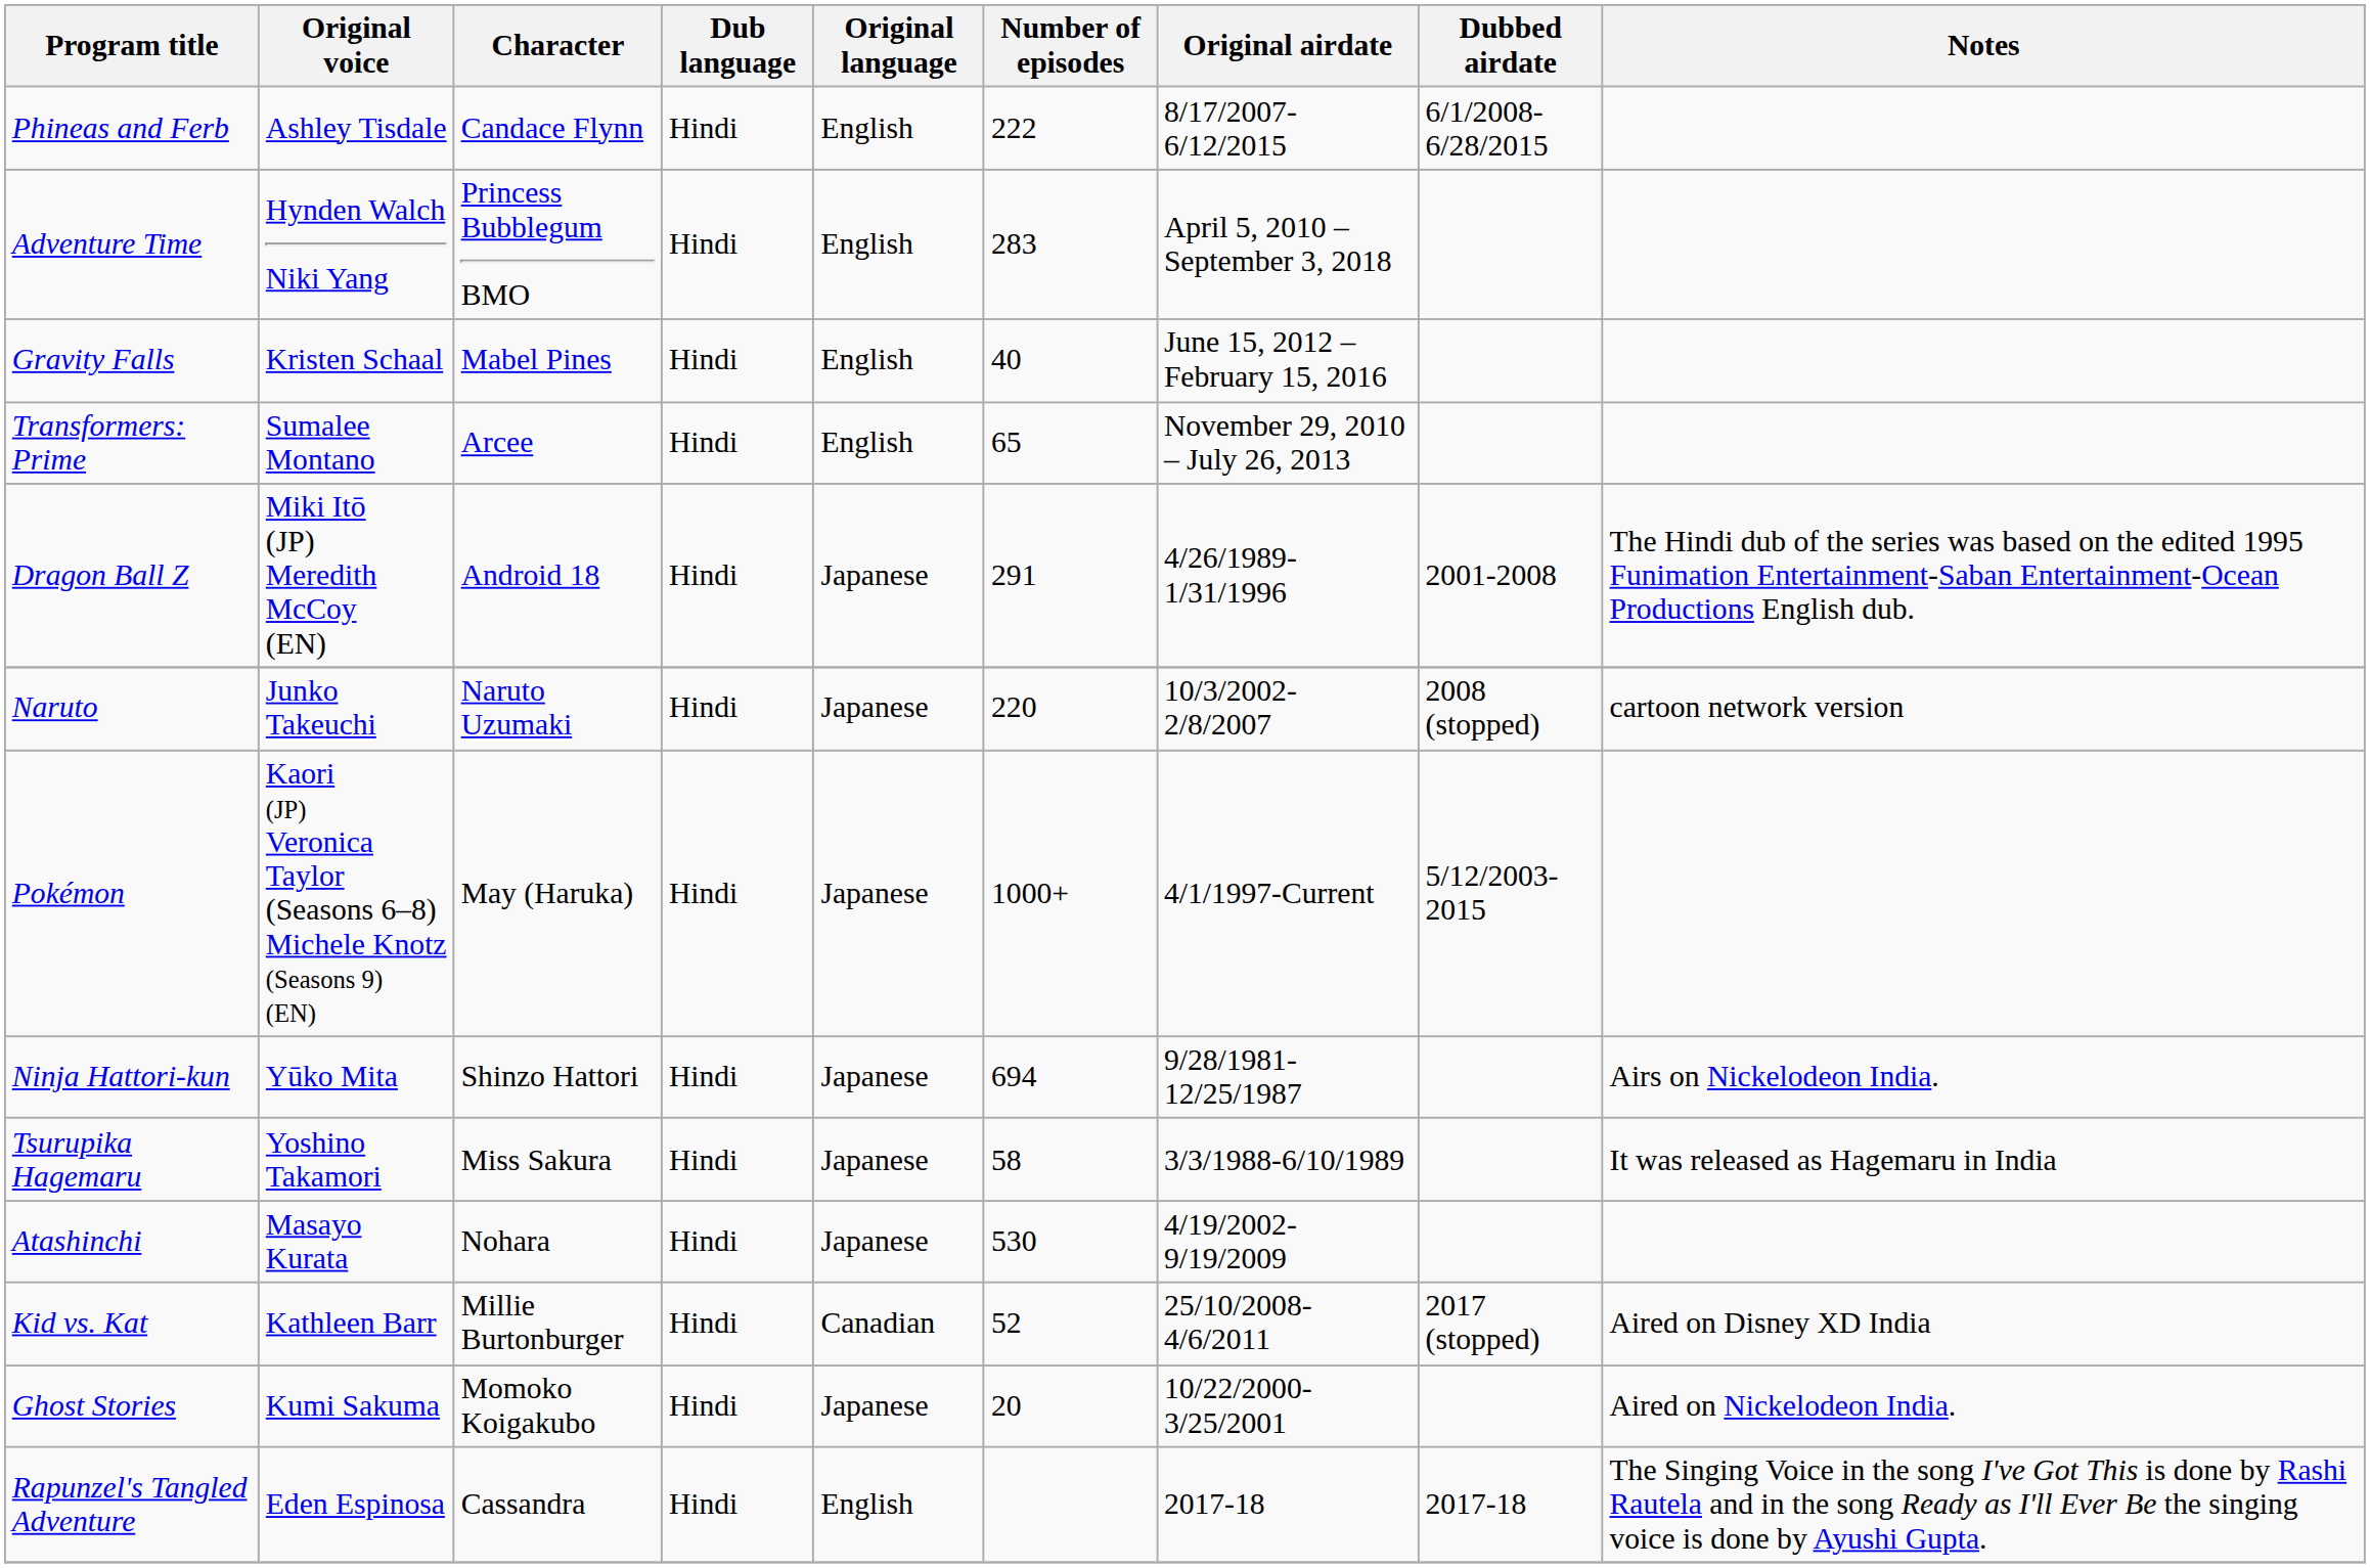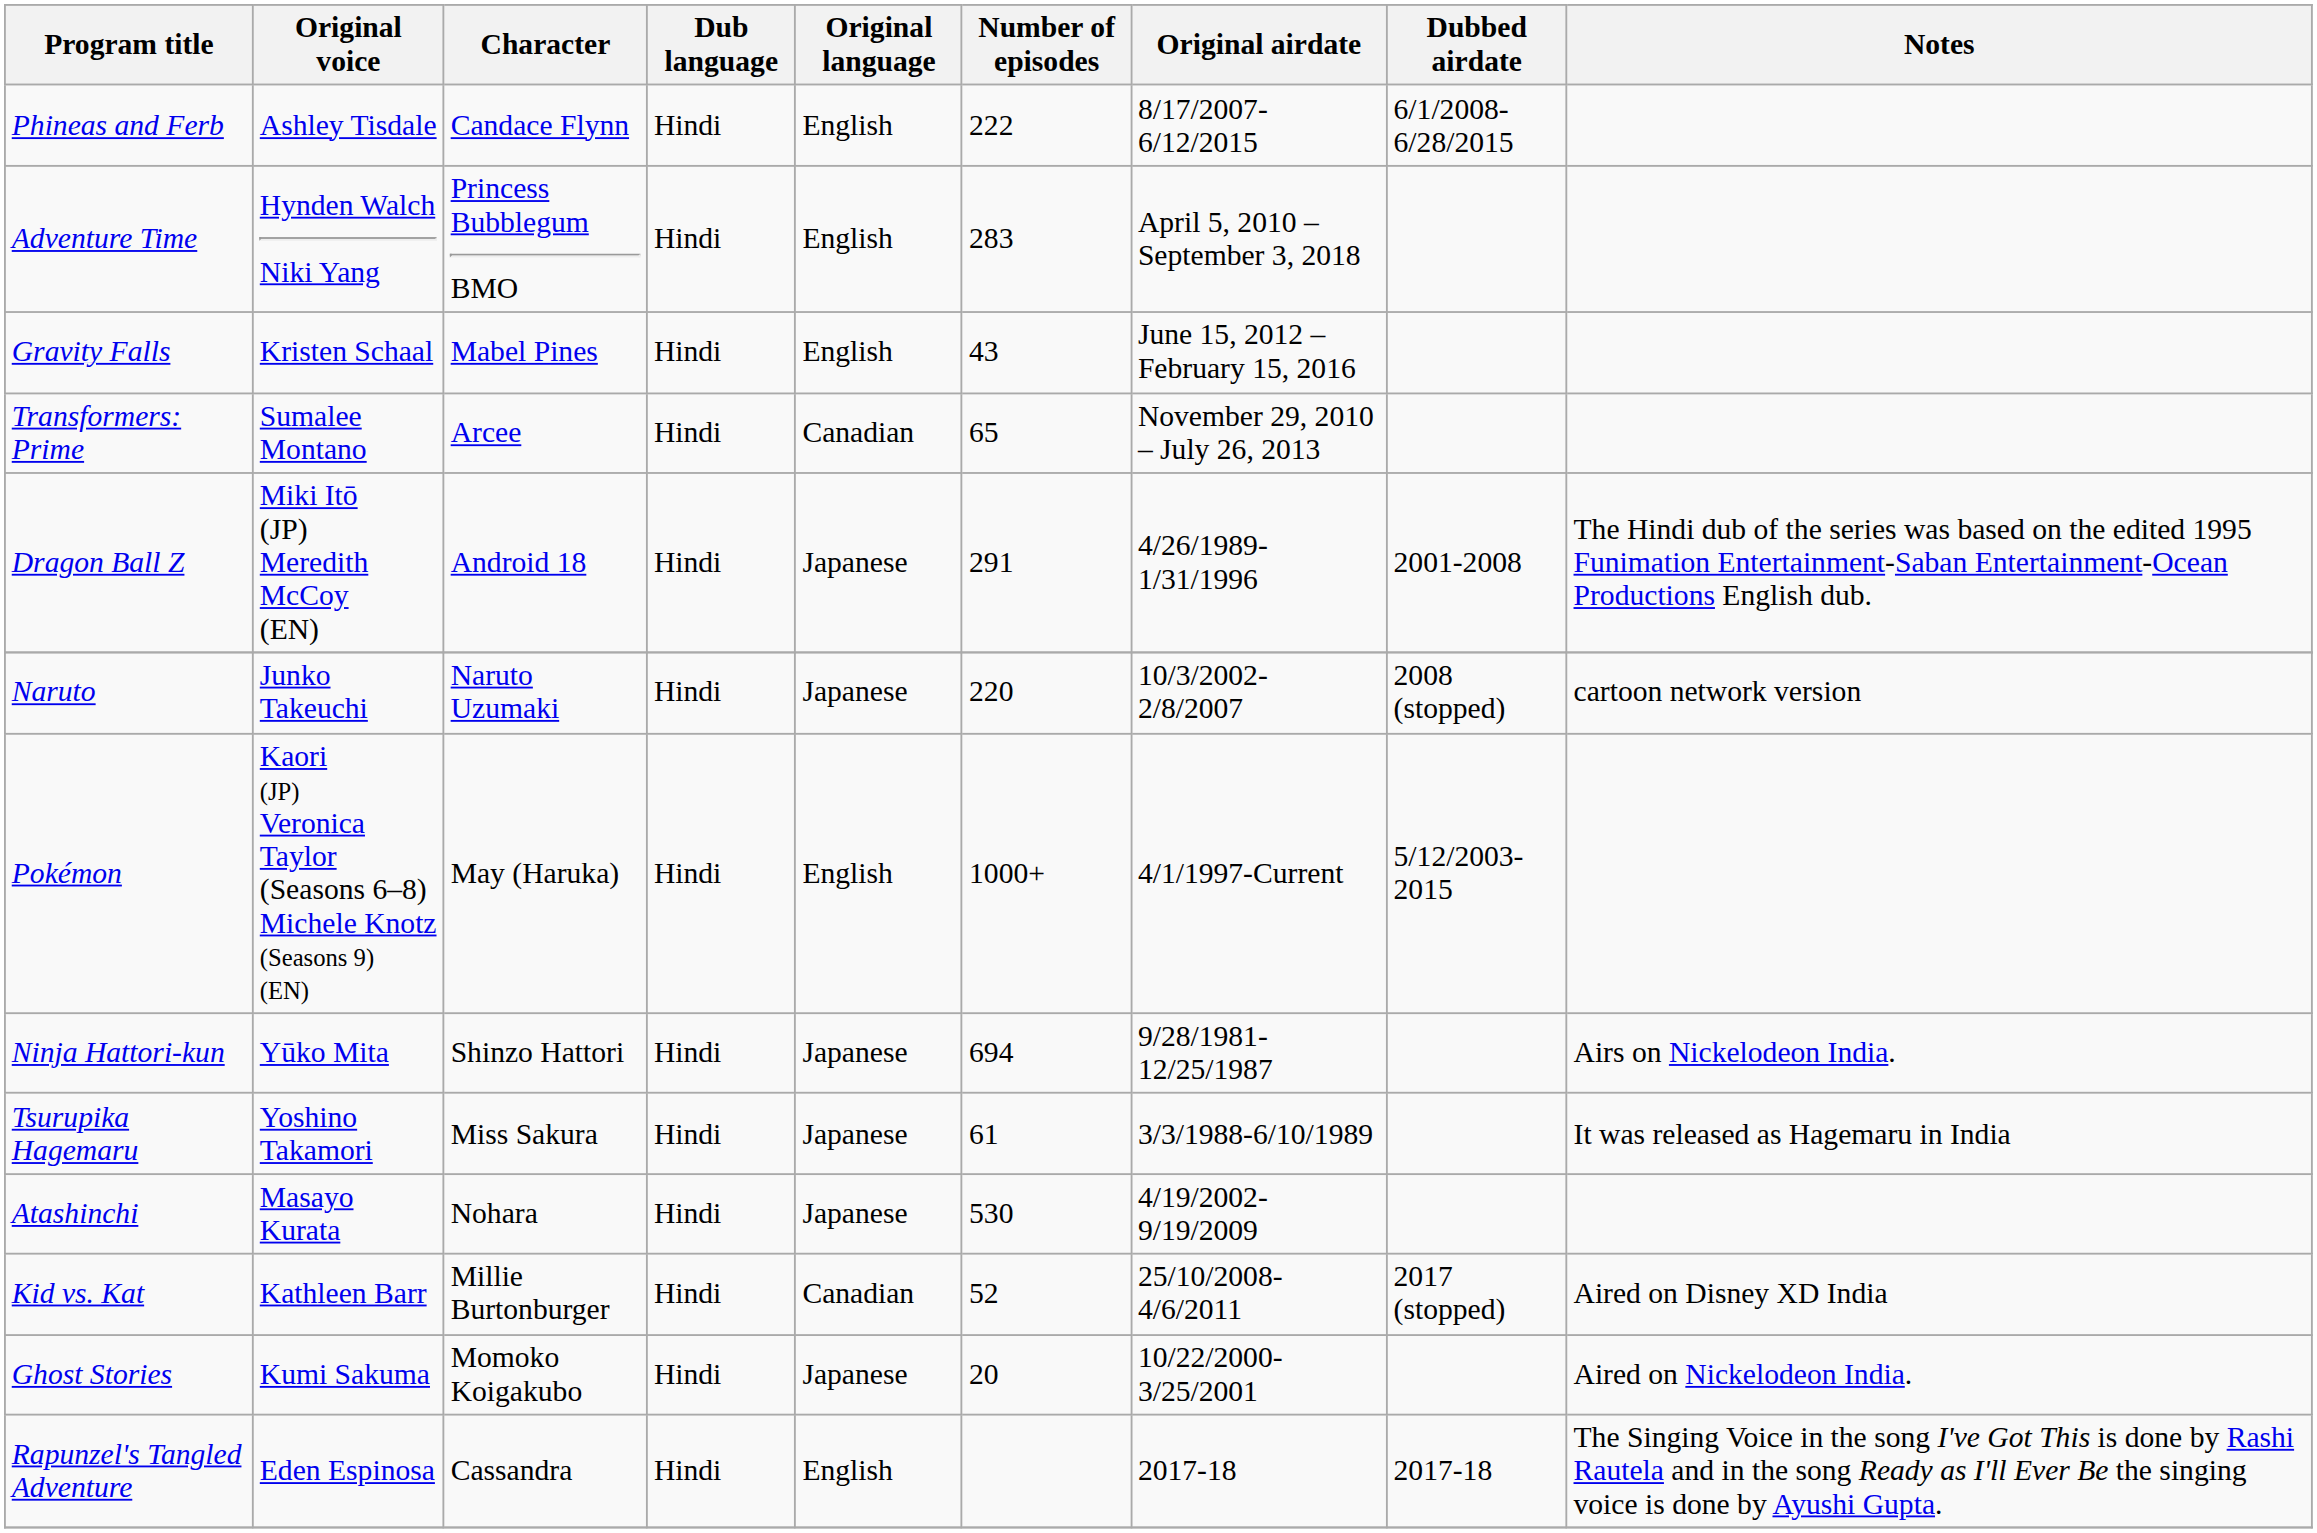Gravity Falls | Number of episodes: 40 -> 43
Transformers: Prime | Original language: English -> Canadian
Pokémon | Original language: Japanese -> English
Tsurupika Hagemaru | Number of episodes: 58 -> 61
